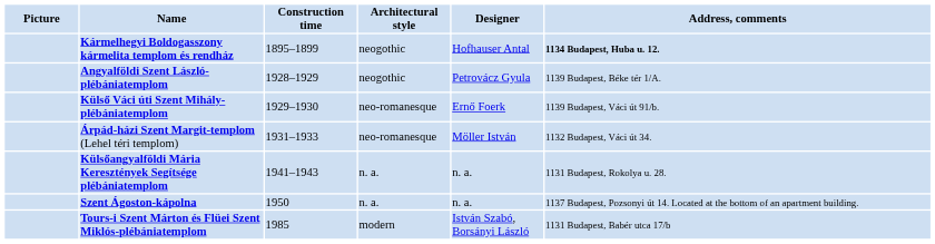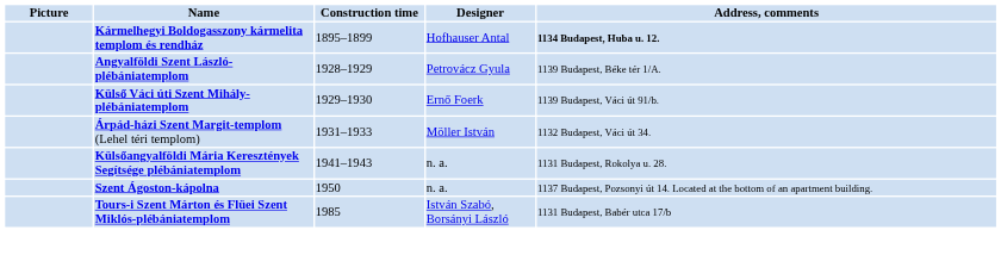- column: Architectural style | neogothic | neogothic | neo-romanesque | neo-romanesque | n. a. | n. a. | modern
